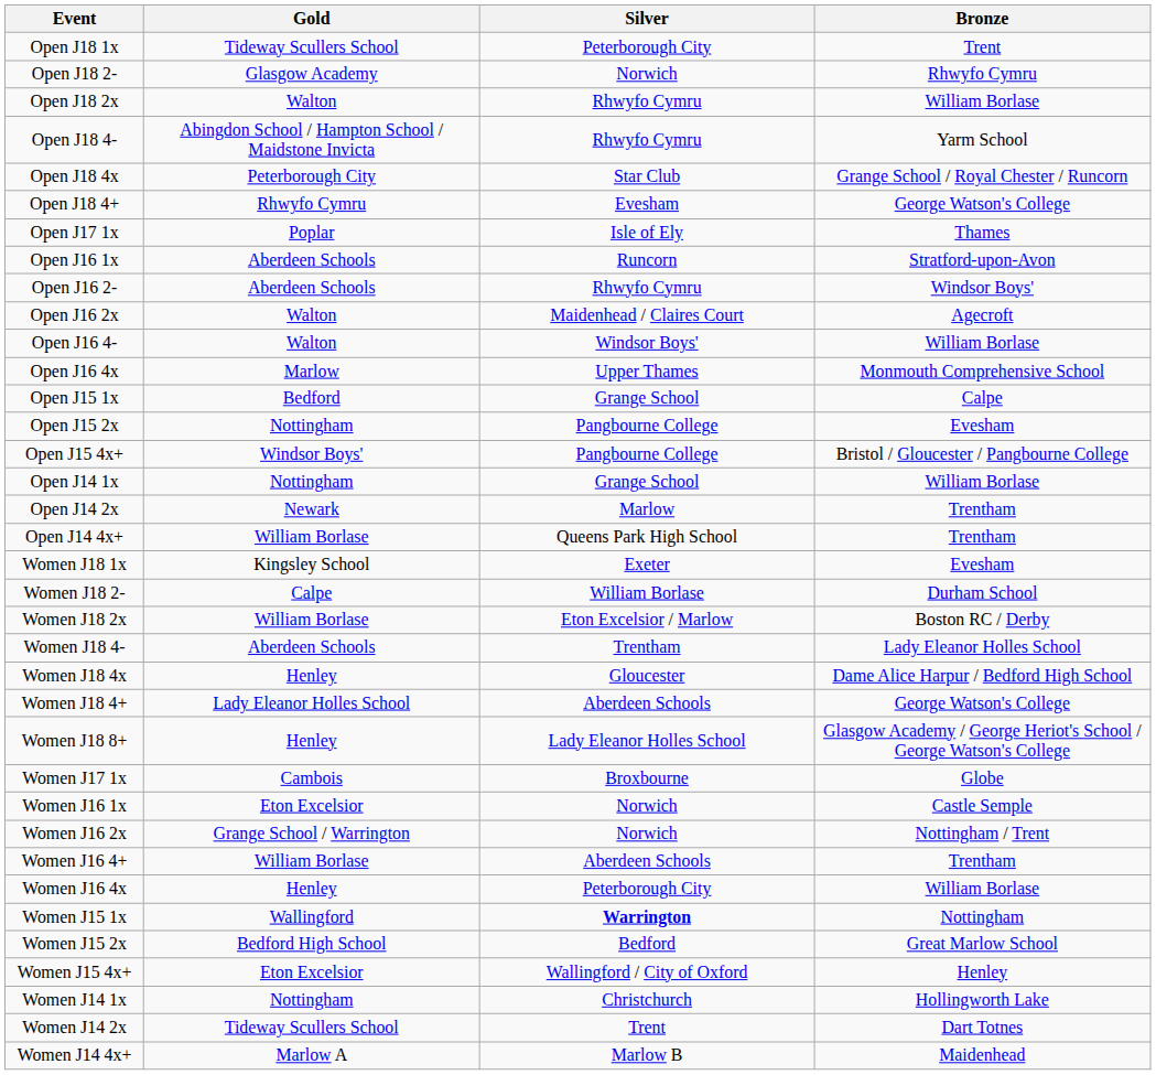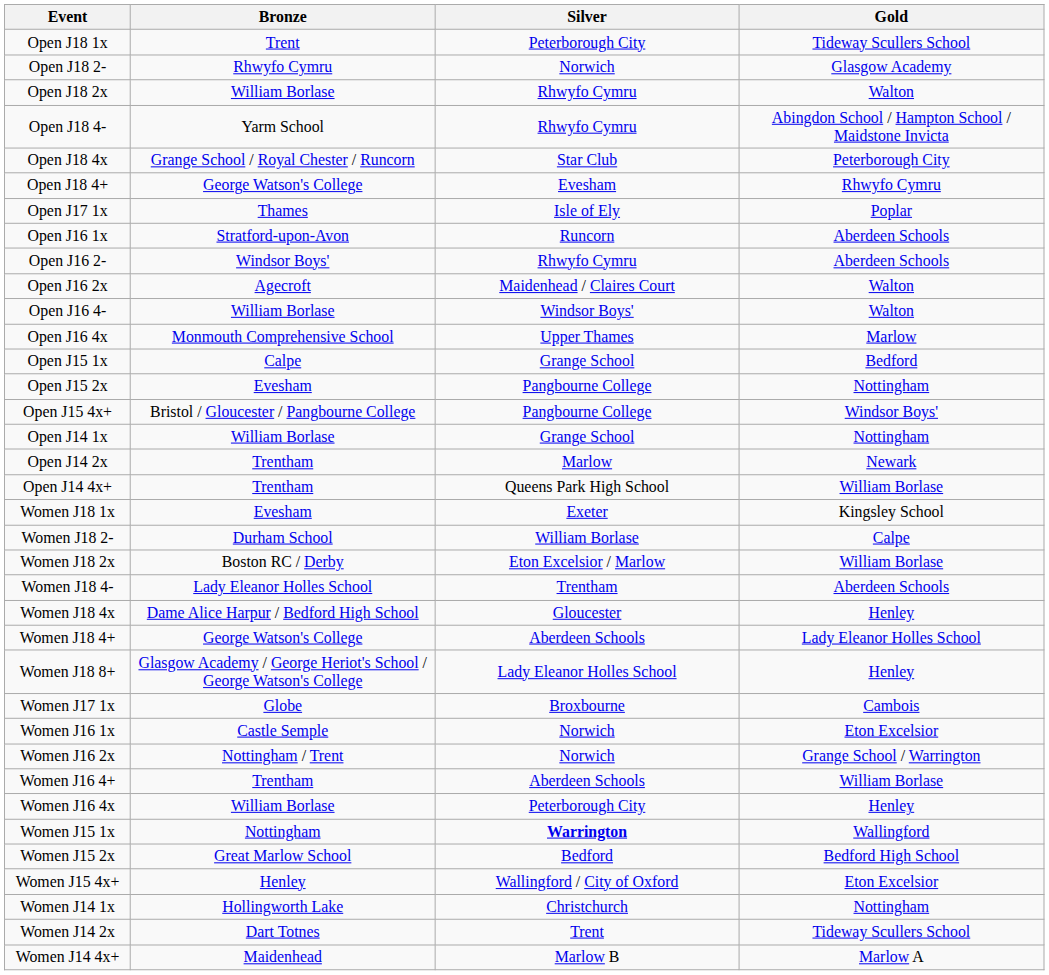columns swapped: Gold <-> Bronze
